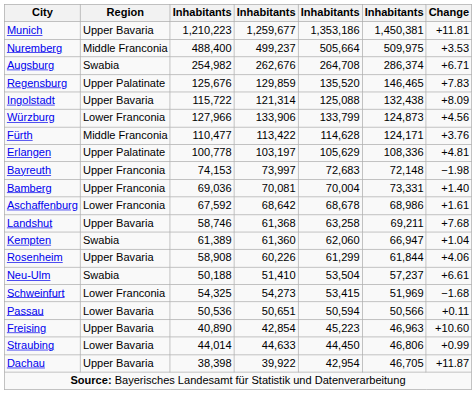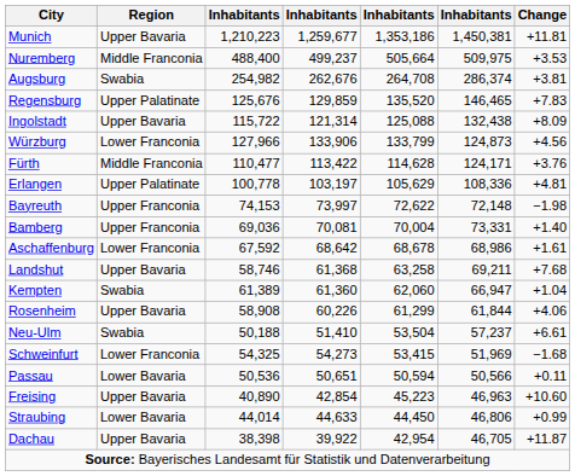Augsburg | Change: +6.71 -> +3.81
Bayreuth | column 5: 72,683 -> 72,622
